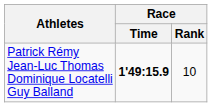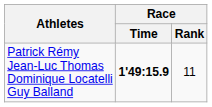Patrick Rémy Jean-Luc Thomas Dominique Locatelli Guy Balland | Race / Rank: 10 -> 11
